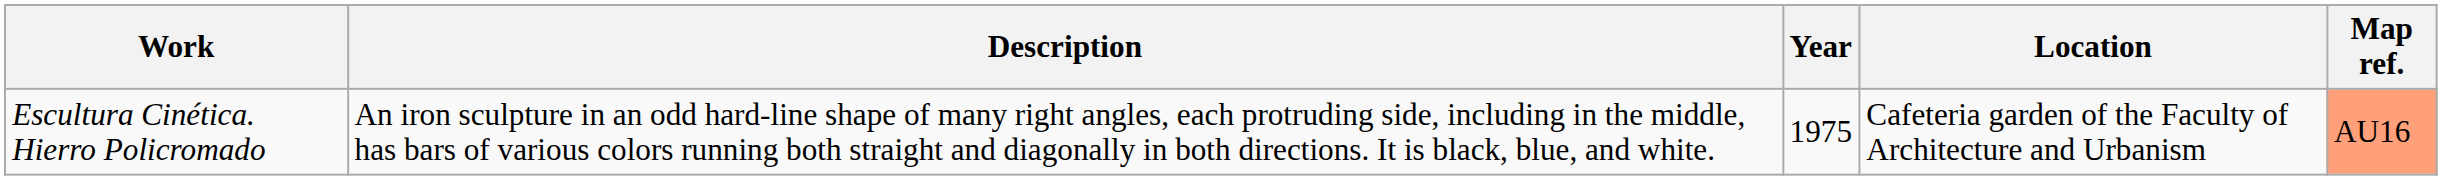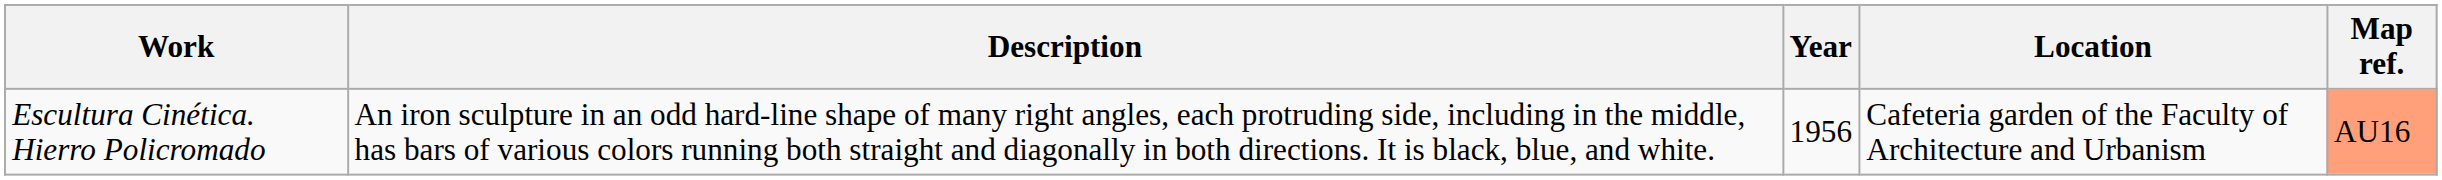Escultura Cinética. Hierro Policromado | Year: 1975 -> 1956
